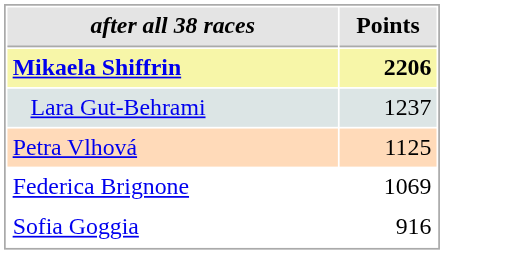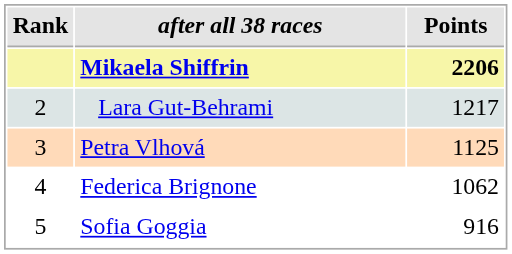+ column: Rank | 2 | 3 | 4 | 5
Lara Gut-Behrami | Points: 1237 -> 1217
Federica Brignone | Points: 1069 -> 1062
